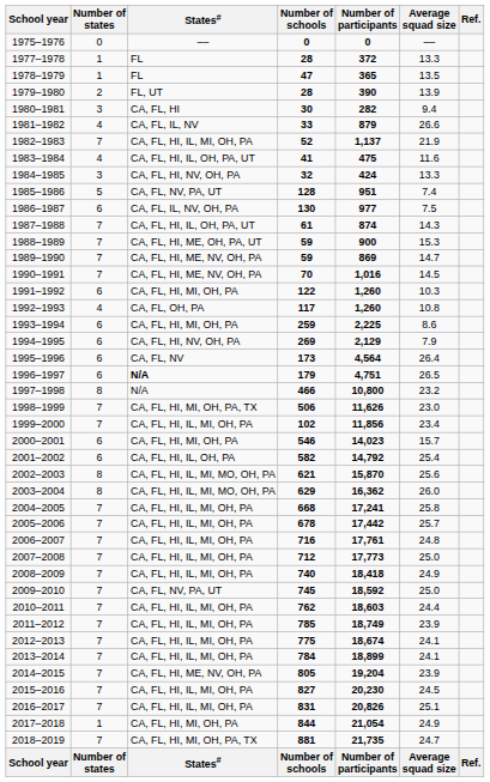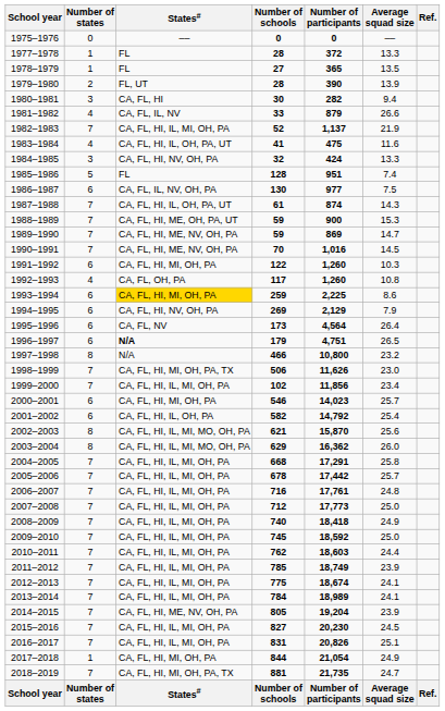1978–1979 | Number of schools: 47 -> 27
1985–1986 | States#: CA, FL, NV, PA, UT -> FL
1993–1994 | States#: no background -> gold background
2000–2001 | Average squad size: 15.7 -> 25.7
2004–2005 | Number of participants: 17,241 -> 17,291
2009–2010 | States#: CA, FL, NV, PA, UT -> CA, FL, HI, IL, MI, OH, PA
2013–2014 | Number of participants: 18,899 -> 18,989
